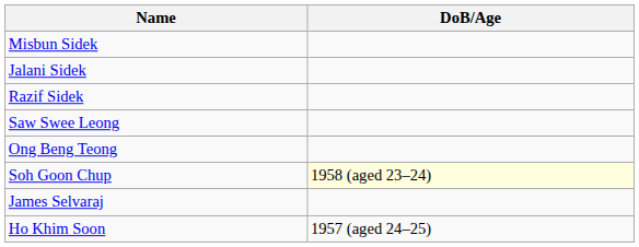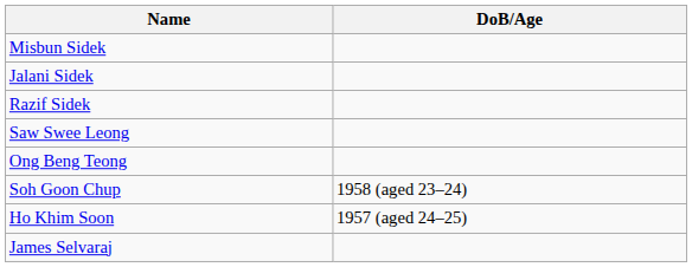Soh Goon Chup | DoB/Age: lightyellow background -> no background
rows swapped: Ho Khim Soon <-> James Selvaraj
